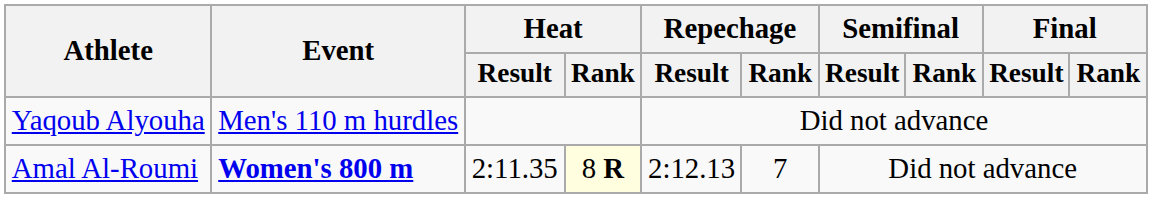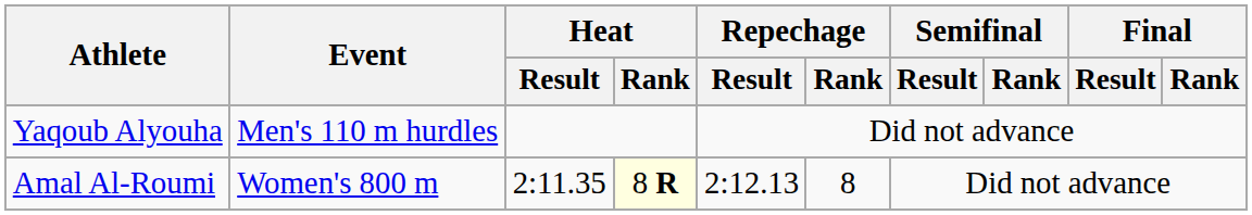Amal Al-Roumi | Event: bold -> normal
Amal Al-Roumi | Repechage / Rank: 7 -> 8
